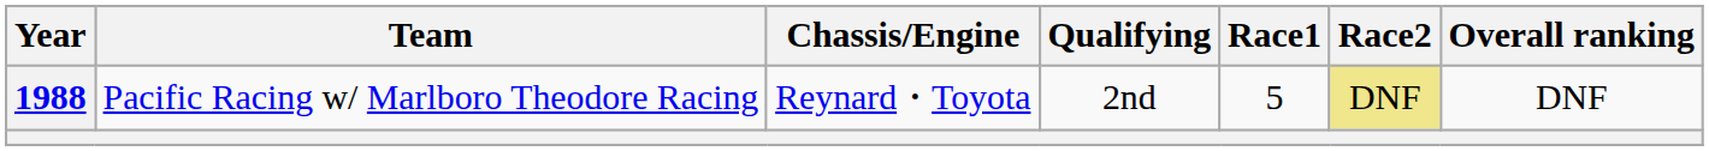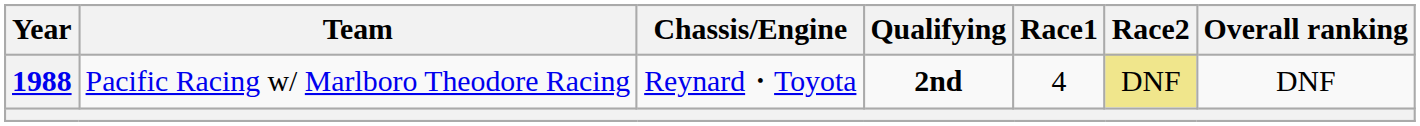1988 | Qualifying: normal -> bold
1988 | Race1: 5 -> 4
